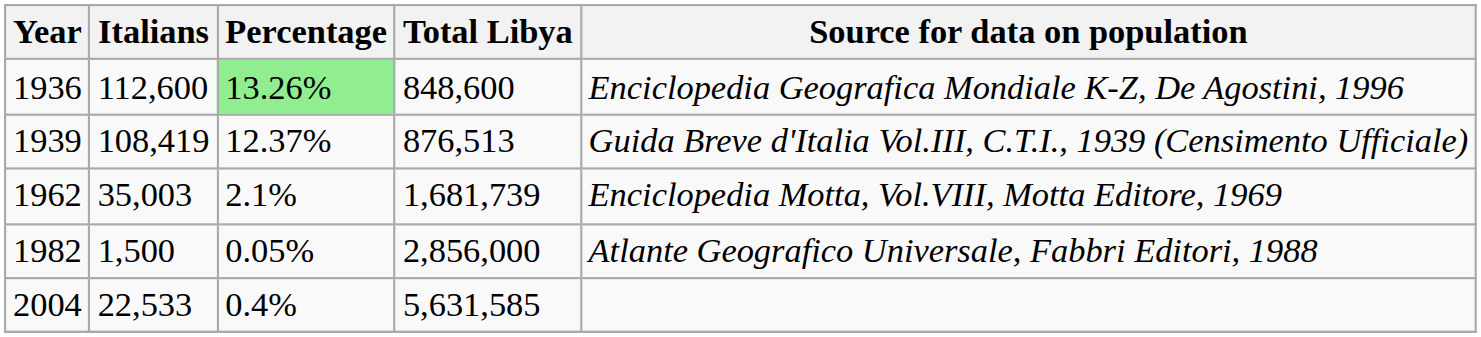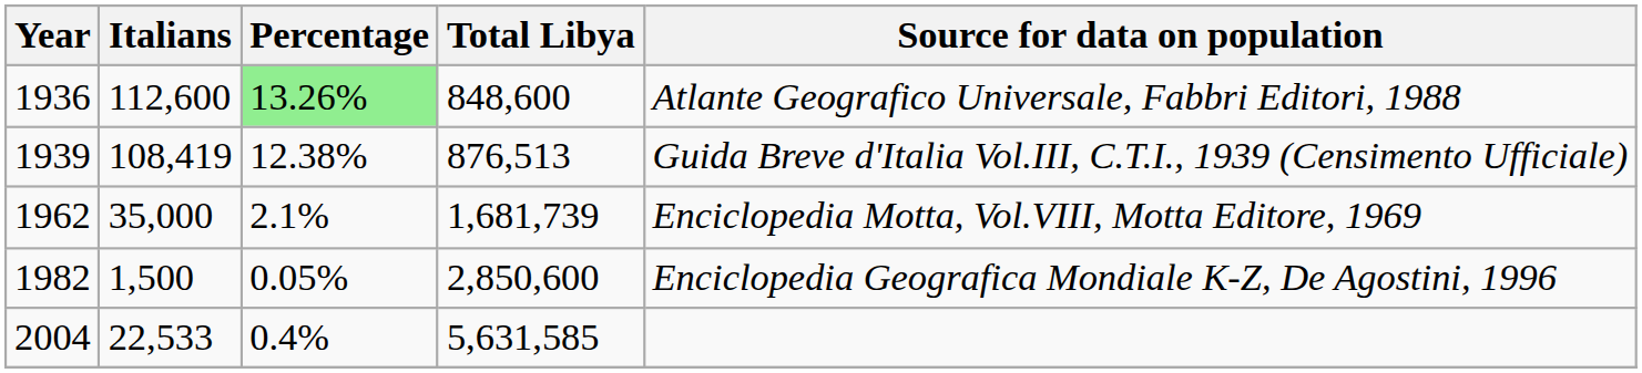1936 | Source for data on population: Enciclopedia Geografica Mondiale K-Z, De Agostini, 1996 -> Atlante Geografico Universale, Fabbri Editori, 1988
1939 | Percentage: 12.37% -> 12.38%
1962 | Italians: 35,003 -> 35,000
1982 | Total Libya: 2,856,000 -> 2,850,600
1982 | Source for data on population: Atlante Geografico Universale, Fabbri Editori, 1988 -> Enciclopedia Geografica Mondiale K-Z, De Agostini, 1996
